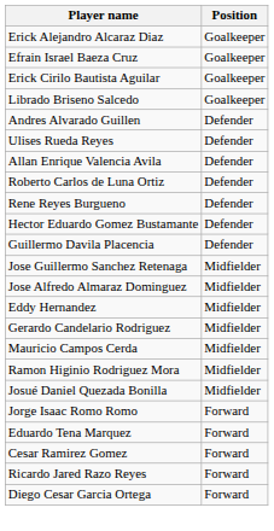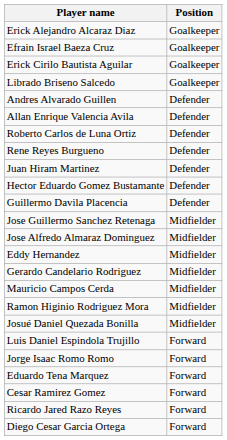- row: Ulises Rueda Reyes | Defender
+ row: Juan Hiram Martinez | Defender
+ row: Luis Daniel Espindola Trujillo | Forward
